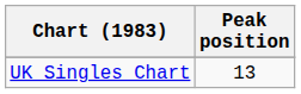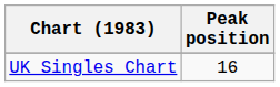UK Singles Chart | Peak position: 13 -> 16
